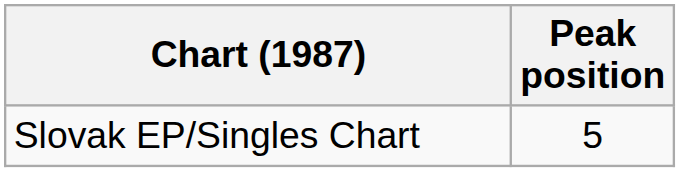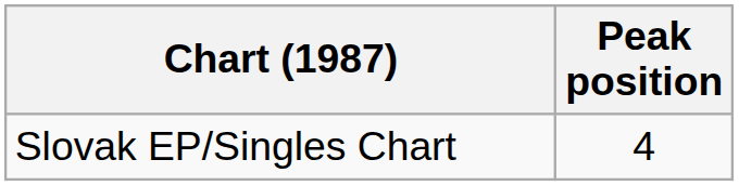Slovak EP/Singles Chart | Peak position: 5 -> 4
